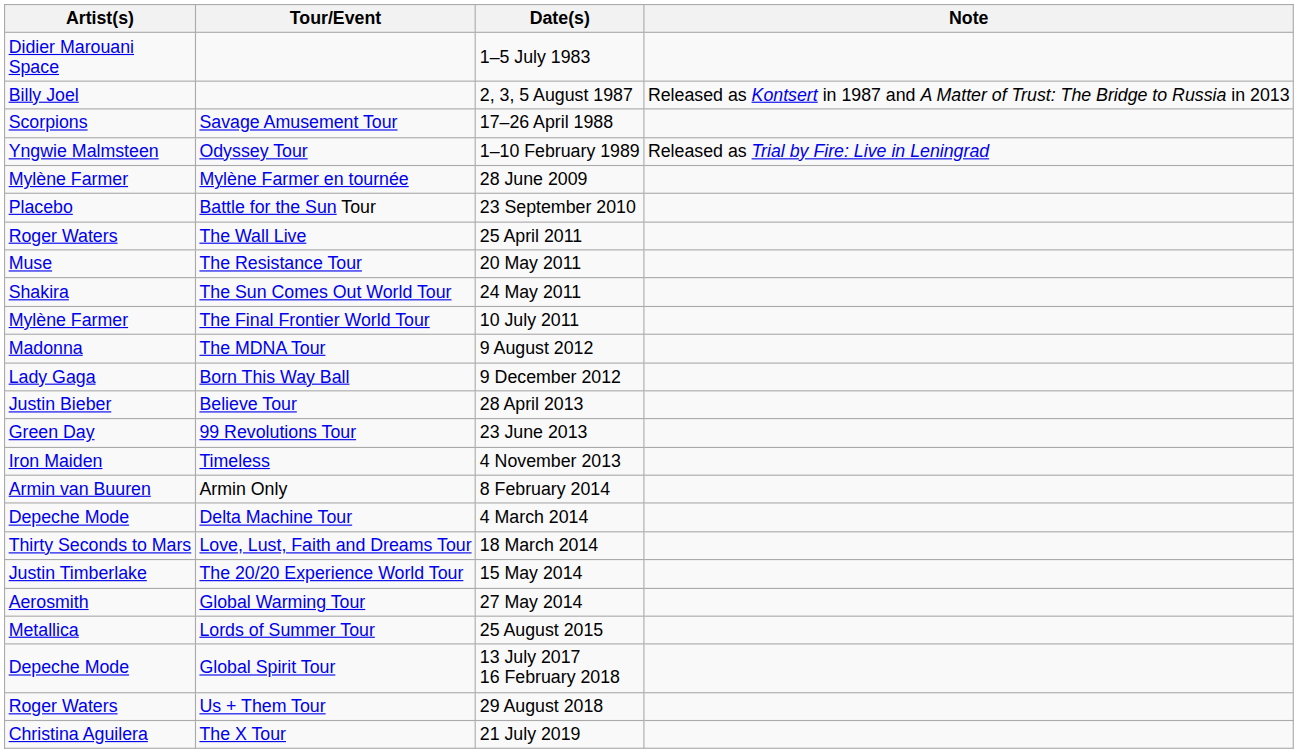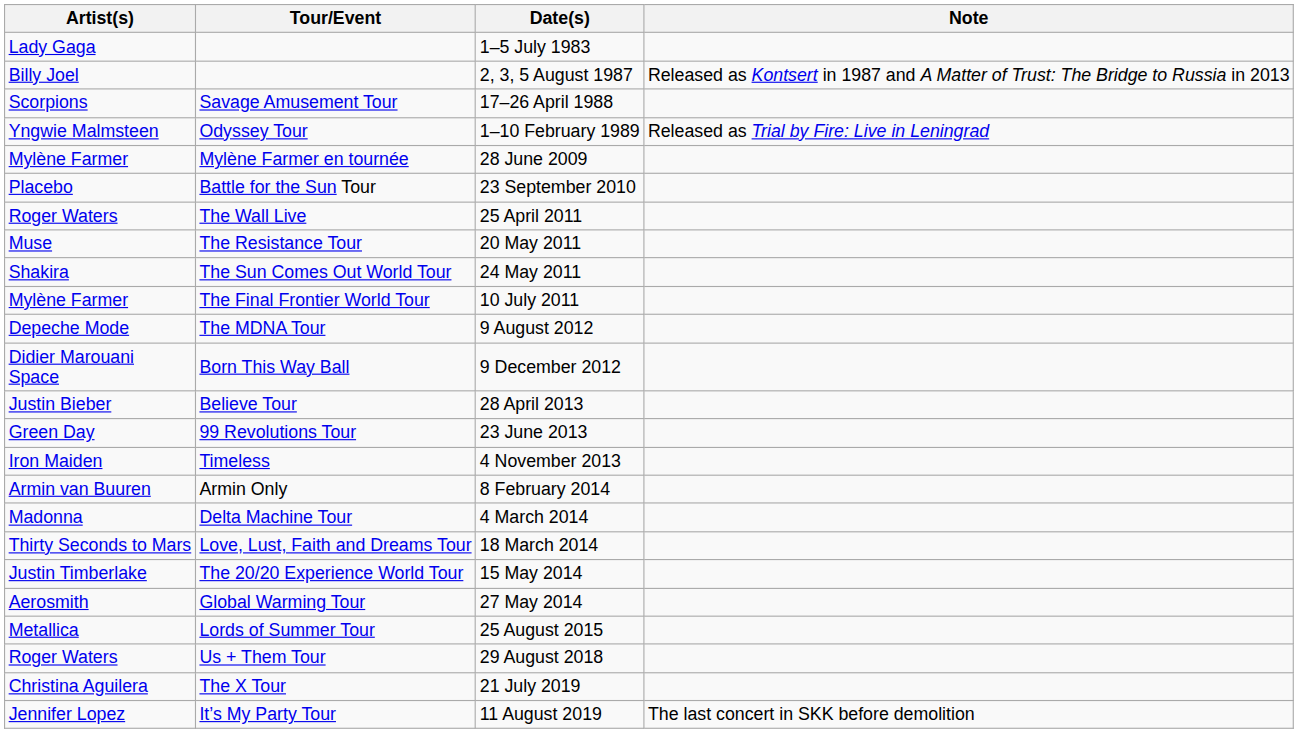1–5 July 1983 | Artist(s): Didier Marouani Space -> Lady Gaga
9 August 2012 | Artist(s): Madonna -> Depeche Mode
9 December 2012 | Artist(s): Lady Gaga -> Didier Marouani Space
4 March 2014 | Artist(s): Depeche Mode -> Madonna
- row: Depeche Mode | Global Spirit Tour | 13 July 2017 16 February 2018
+ row: Jennifer Lopez | It’s My Party Tour | 11 August 2019 | The last concert in SKK before demolition
